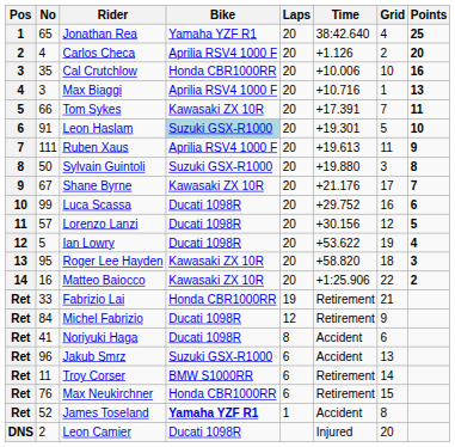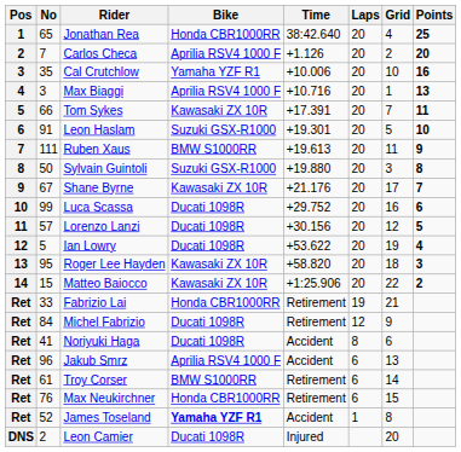columns swapped: Laps <-> Time
Jonathan Rea | Bike: Yamaha YZF R1 -> Honda CBR1000RR
Carlos Checa | No: 4 -> 7
Cal Crutchlow | Bike: Honda CBR1000RR -> Yamaha YZF R1
Leon Haslam | Bike: lightblue background -> no background
Ruben Xaus | Bike: Aprilia RSV4 1000 F -> BMW S1000RR
Matteo Baiocco | No: 16 -> 15
Jakub Smrz | Bike: Suzuki GSX-R1000 -> Aprilia RSV4 1000 F
Troy Corser | No: 11 -> 61
